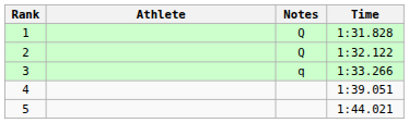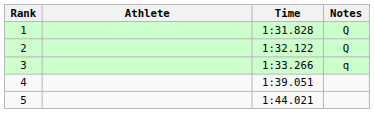columns swapped: Time <-> Notes
